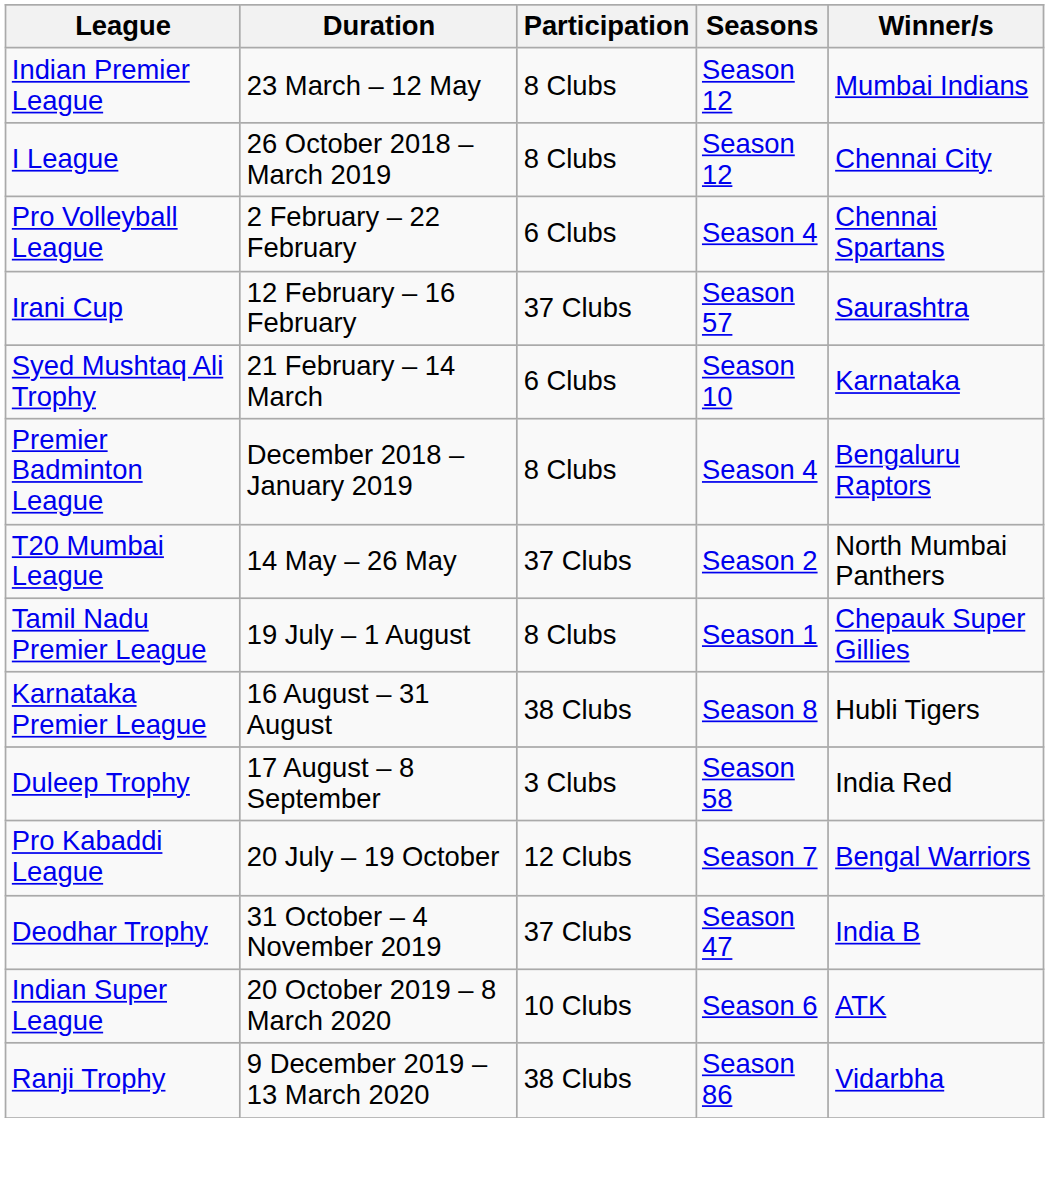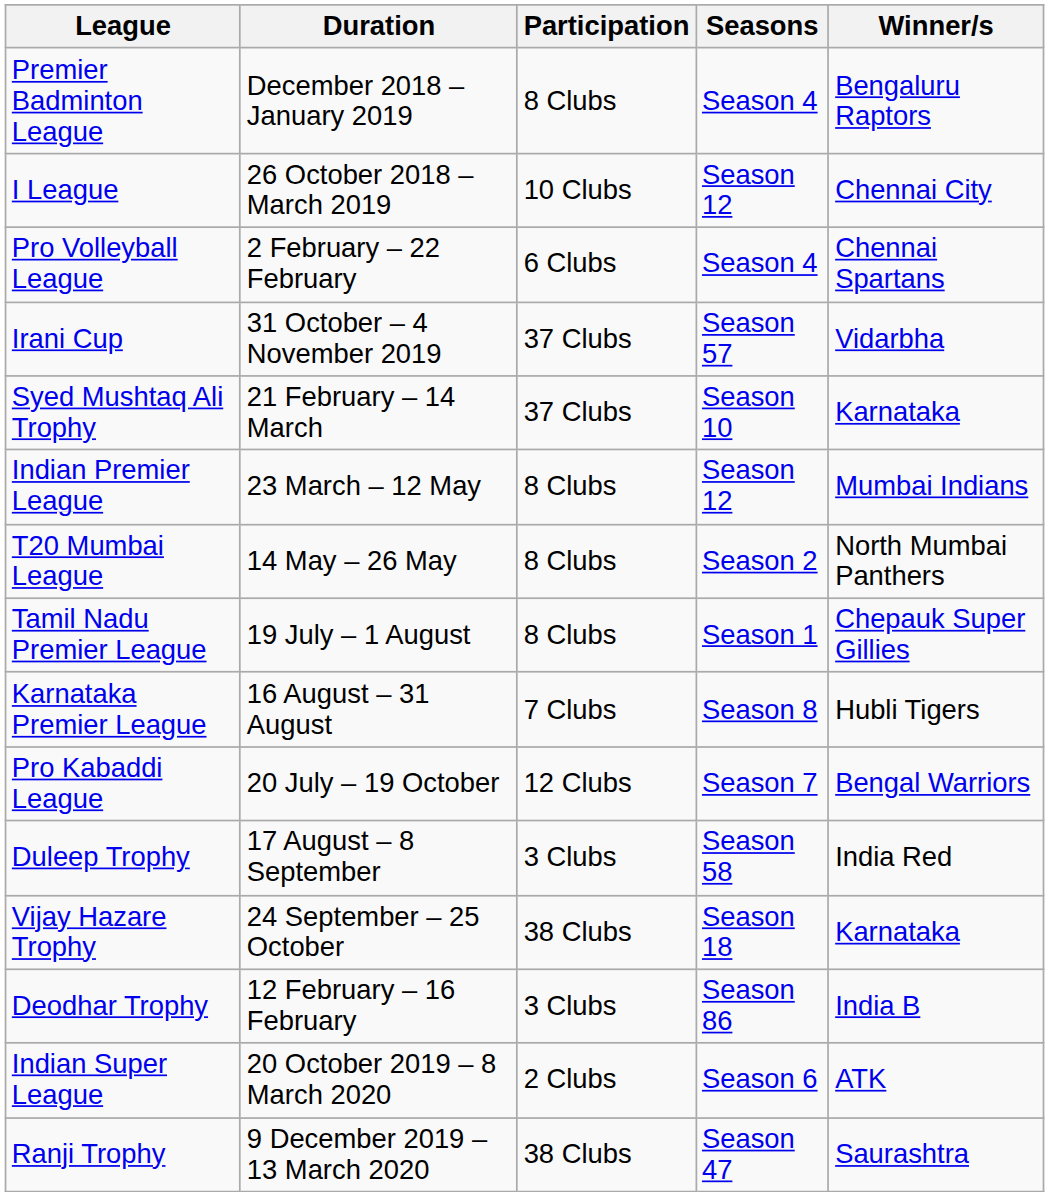rows swapped: Premier Badminton League <-> Indian Premier League
I League | Participation: 8 Clubs -> 10 Clubs
Irani Cup | Duration: 12 February – 16 February -> 31 October – 4 November 2019
Irani Cup | Winner/s: Saurashtra -> Vidarbha
Syed Mushtaq Ali Trophy | Participation: 6 Clubs -> 37 Clubs
T20 Mumbai League | Participation: 37 Clubs -> 8 Clubs
Karnataka Premier League | Participation: 38 Clubs -> 7 Clubs
rows swapped: Duleep Trophy <-> Pro Kabaddi League
+ row: Vijay Hazare Trophy | 24 September – 25 October | 38 Clubs | Season 18 | Karnataka
Deodhar Trophy | Duration: 31 October – 4 November 2019 -> 12 February – 16 February
Deodhar Trophy | Participation: 37 Clubs -> 3 Clubs
Deodhar Trophy | Seasons: Season 47 -> Season 86
Indian Super League | Participation: 10 Clubs -> 2 Clubs
Ranji Trophy | Seasons: Season 86 -> Season 47
Ranji Trophy | Winner/s: Vidarbha -> Saurashtra
